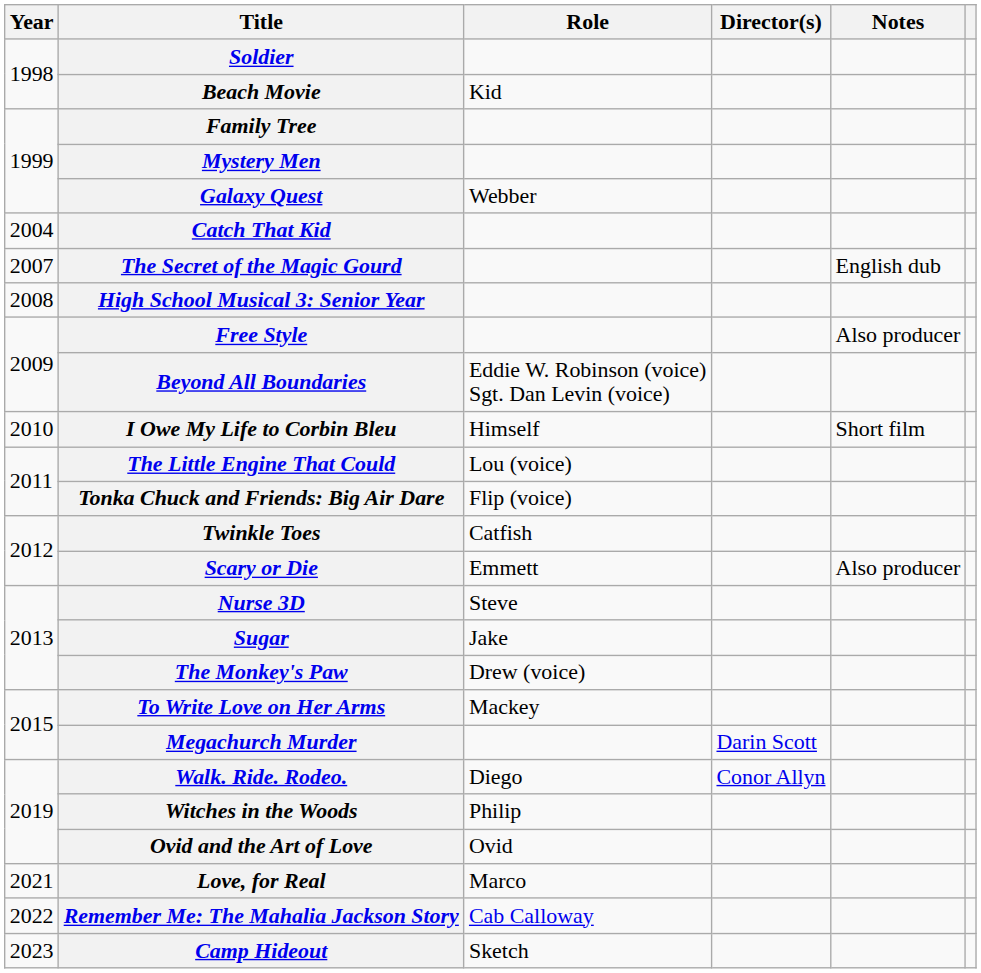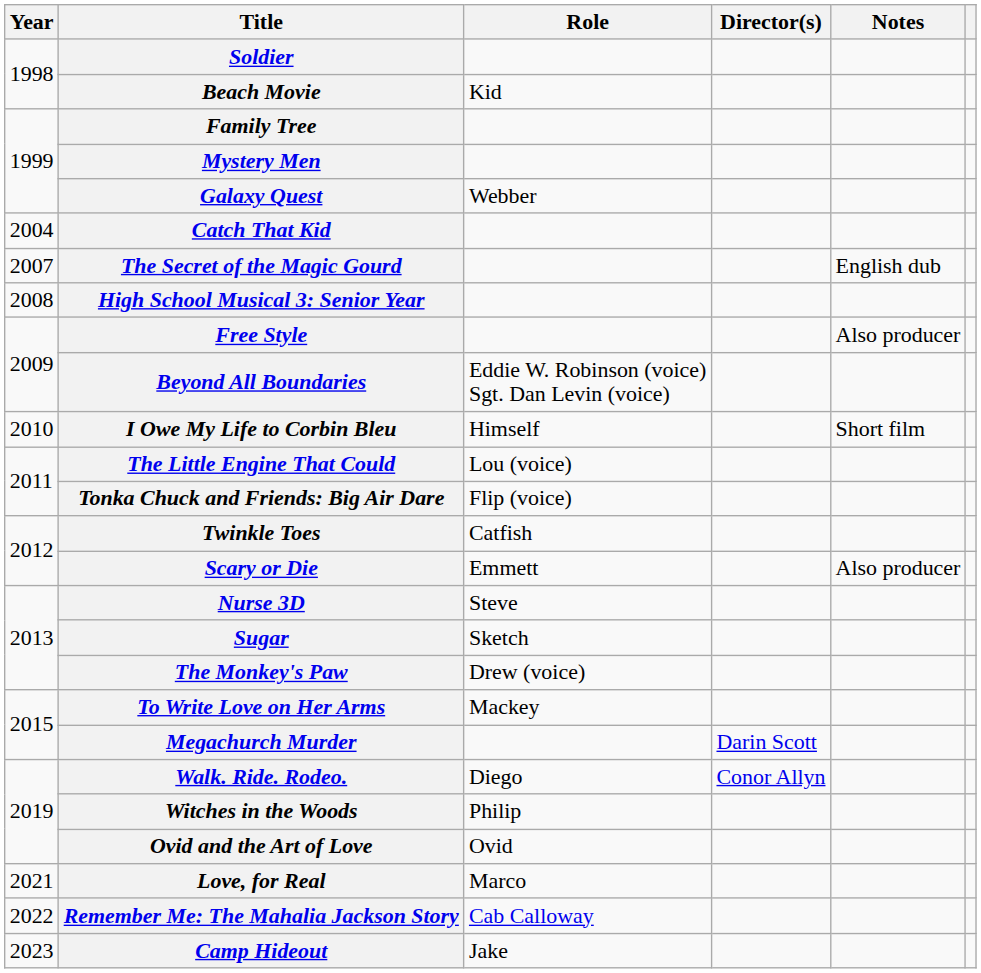Sugar | Role: Jake -> Sketch
Camp Hideout | Role: Sketch -> Jake
